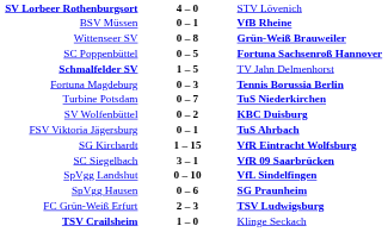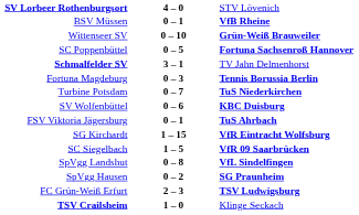Wittenseer SV | column 2: 0 – 8 -> 0 – 10
Schmalfelder SV | column 2: 1 – 5 -> 3 – 1
SV Wolfenbüttel | column 2: 0 – 2 -> 0 – 6
SC Siegelbach | column 2: 3 – 1 -> 1 – 5
SpVgg Landshut | column 2: 0 – 10 -> 0 – 8
SpVgg Hausen | column 2: 0 – 6 -> 0 – 2
